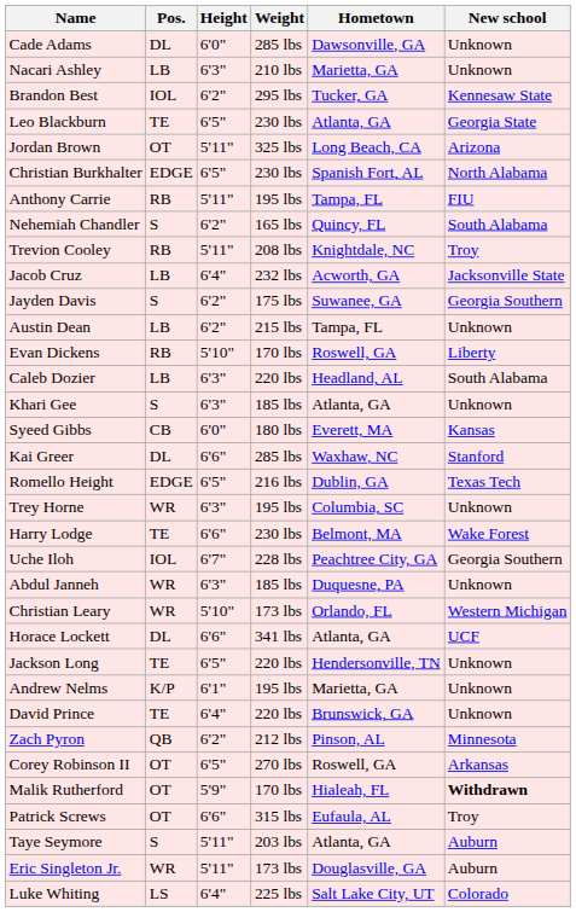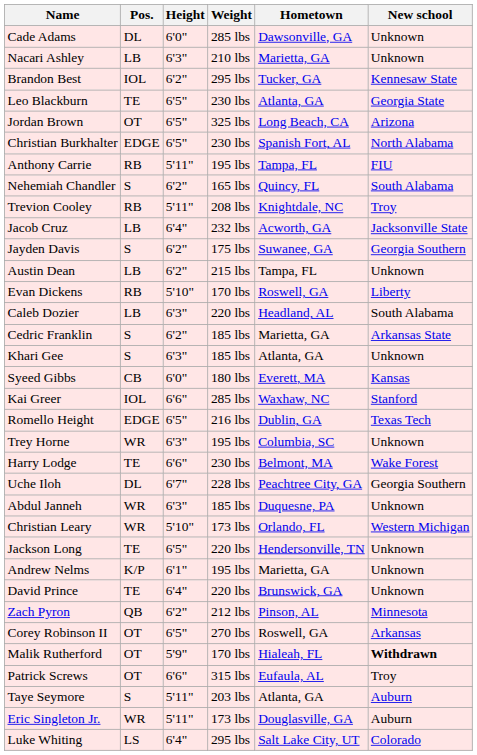Jordan Brown | Height: 5'11" -> 6'5"
+ row: Cedric Franklin | S | 6'2" | 185 lbs | Marietta, GA | Arkansas State
Kai Greer | Pos.: DL -> IOL
Uche Iloh | Pos.: IOL -> DL
- row: Horace Lockett | DL | 6'6" | 341 lbs | Atlanta, GA | UCF
Luke Whiting | Weight: 225 lbs -> 295 lbs
